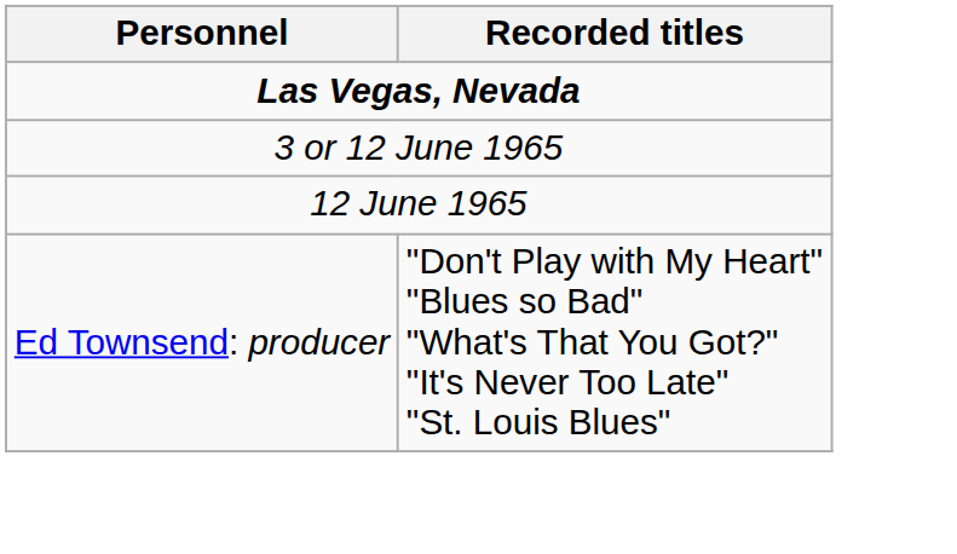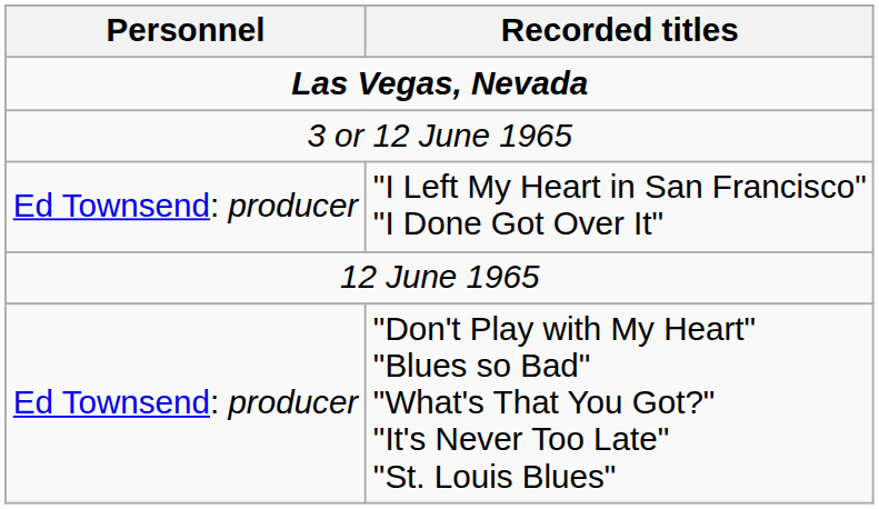+ row: Ed Townsend: producer | "I Left My Heart in San Francisco" "I Done Got Over It"
